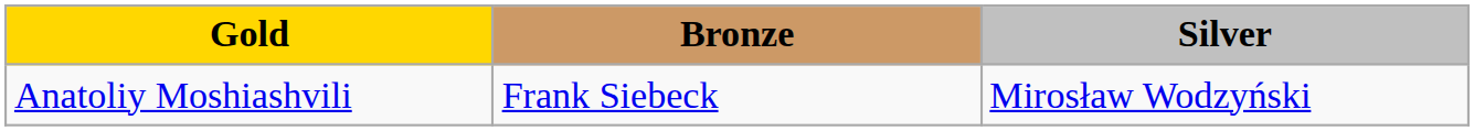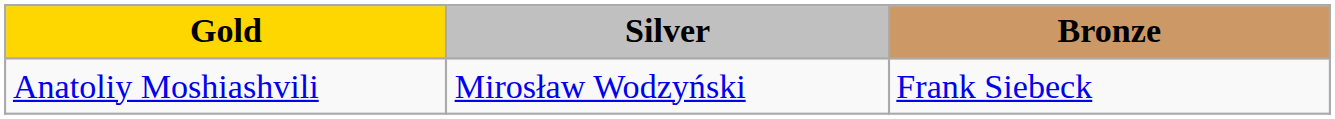columns swapped: Silver <-> Bronze
